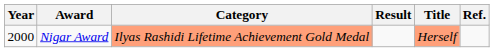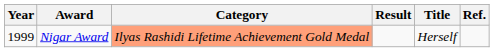Nigar Award | Year: 2000 -> 1999
Nigar Award | Title: lightsalmon background -> no background
